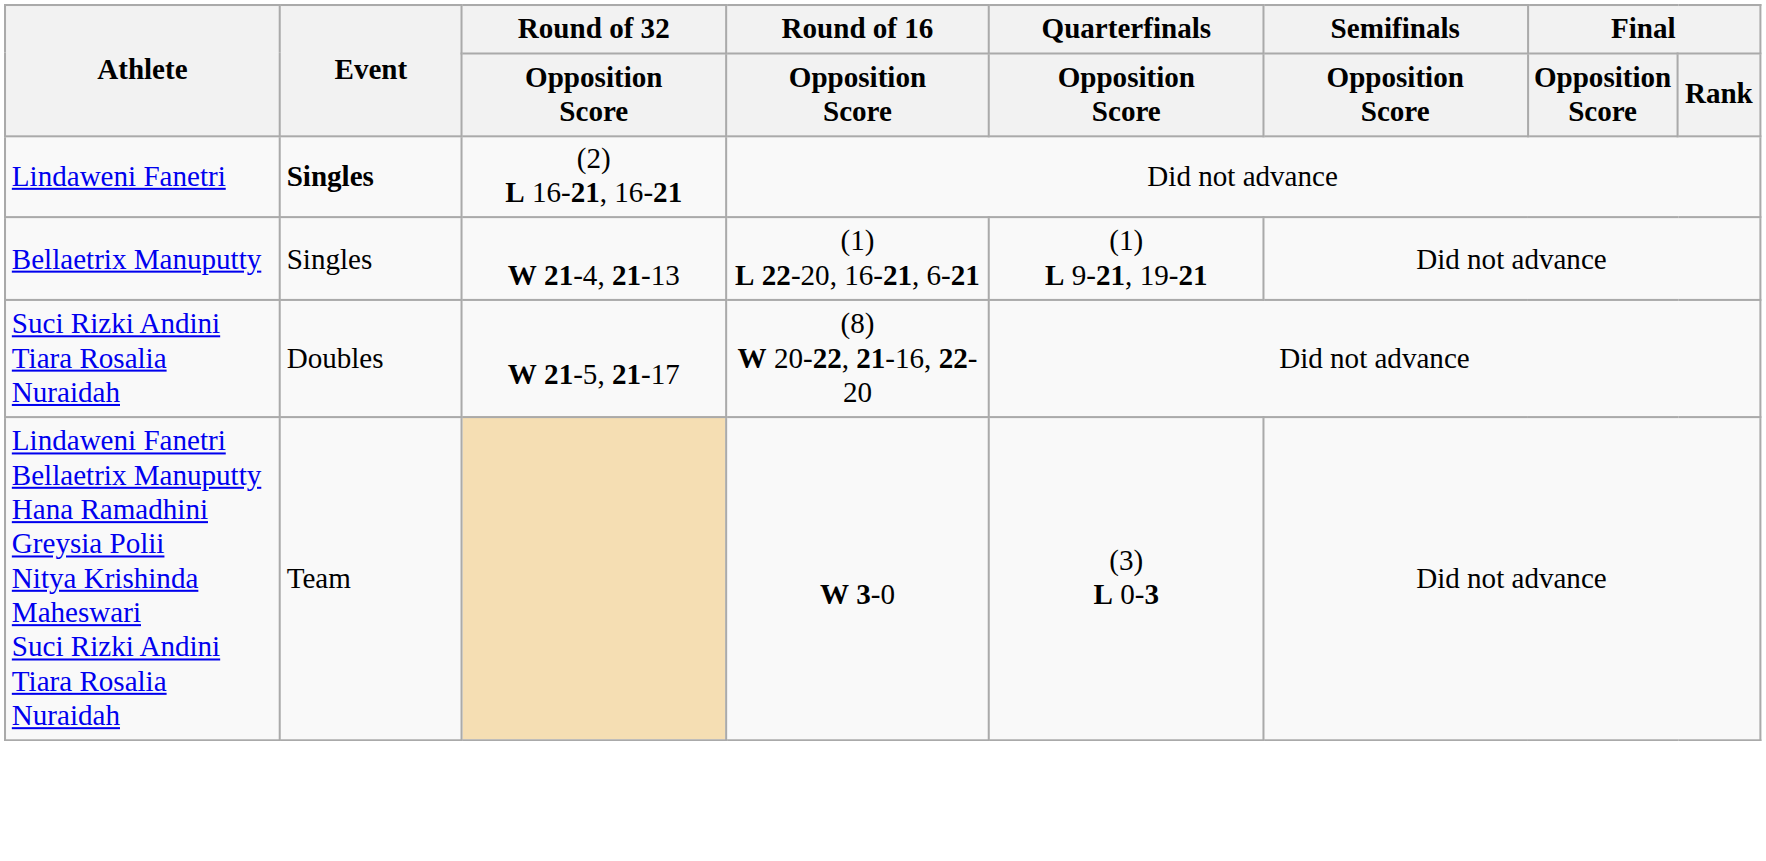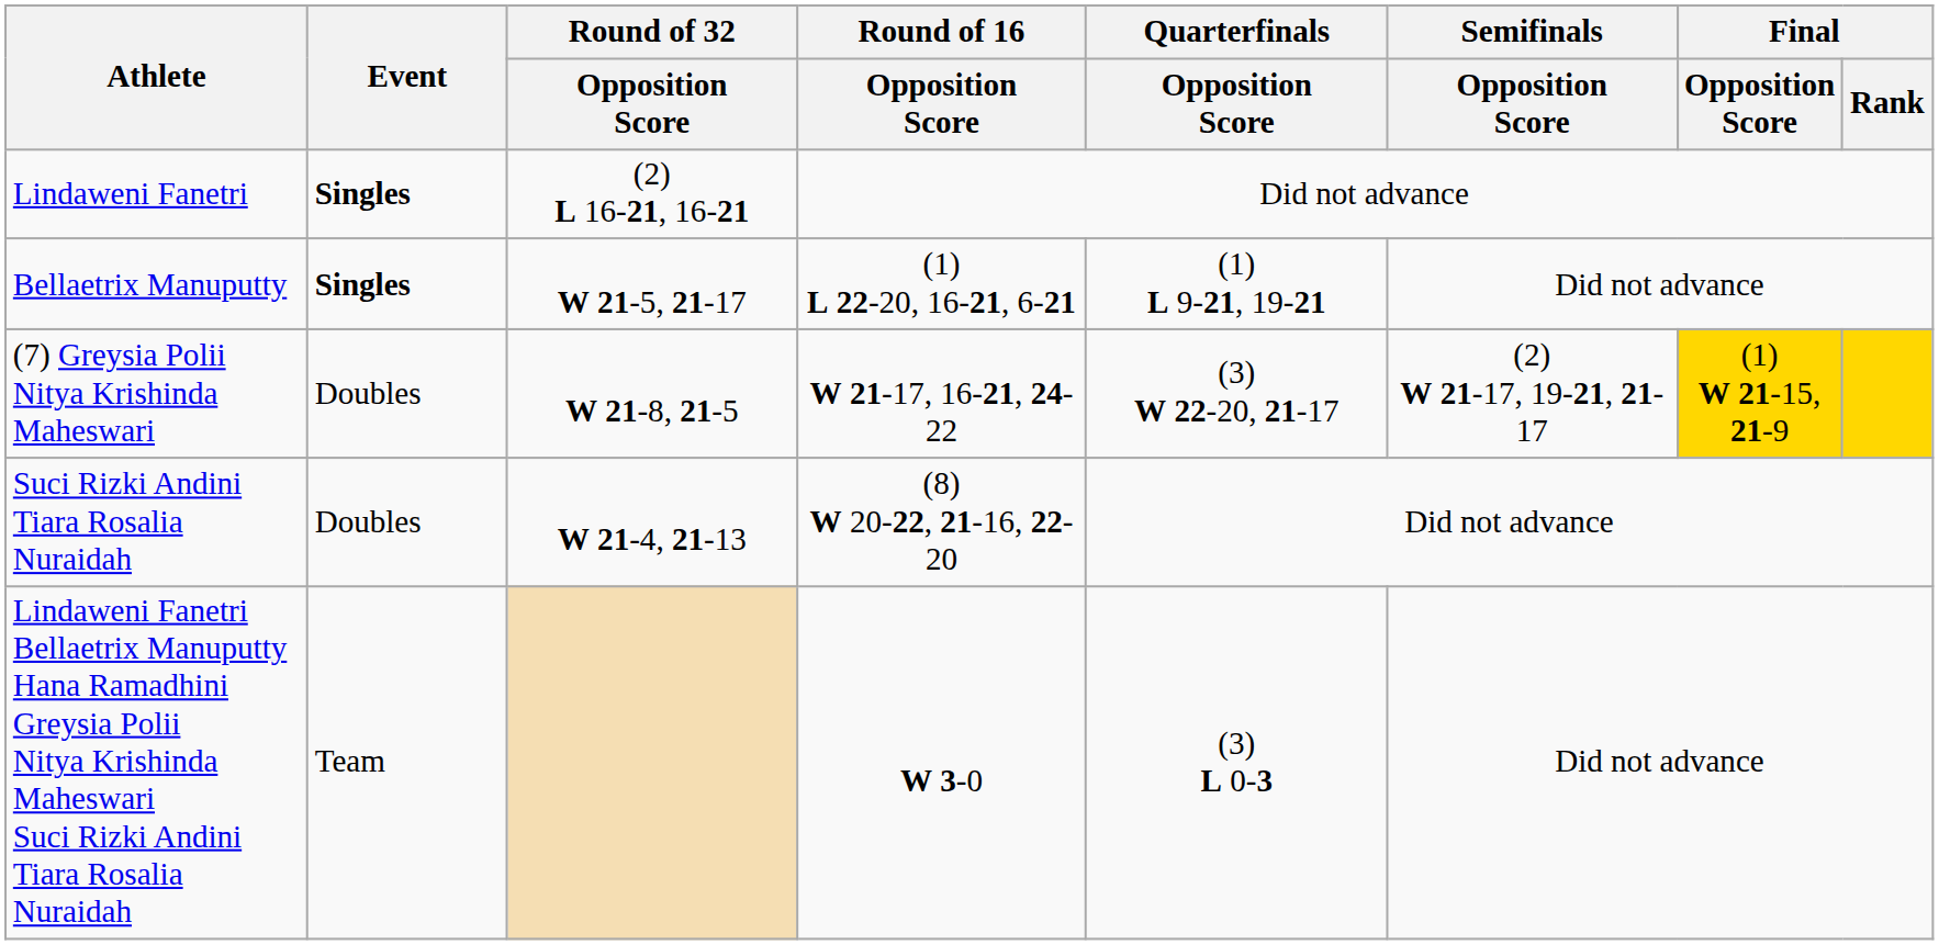Bellaetrix Manuputty | Event: normal -> bold
Bellaetrix Manuputty | Round of 32 / Opposition Score: W 21-4, 21-13 -> W 21-5, 21-17
+ row: (7) Greysia Polii Nitya Krishinda Maheswari | Doubles | W 21-8, 21-5 | W 21-17, 16-21, 24-22 | (3) W 22-20, 21-17 | (2) W 21-17, 19-21, 21-17 | (1) W 21-15, 21-9
Suci Rizki Andini Tiara Rosalia Nuraidah | Round of 32 / Opposition Score: W 21-5, 21-17 -> W 21-4, 21-13
